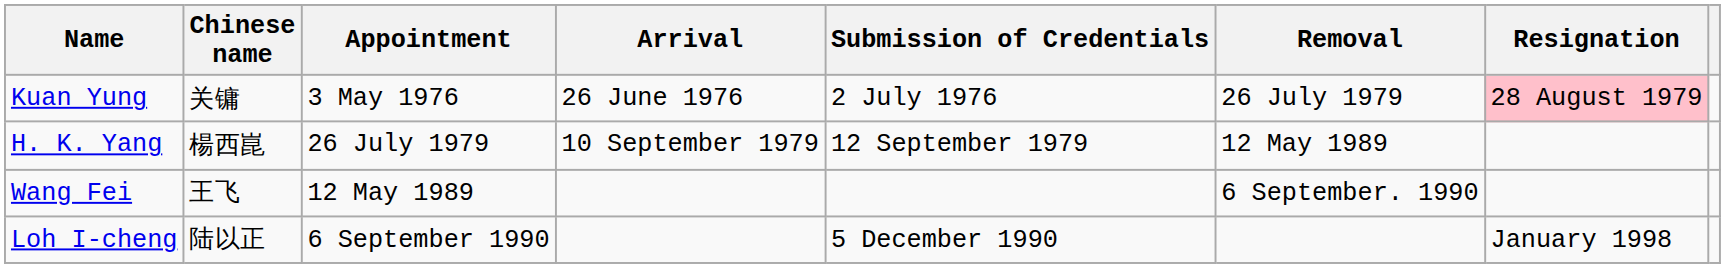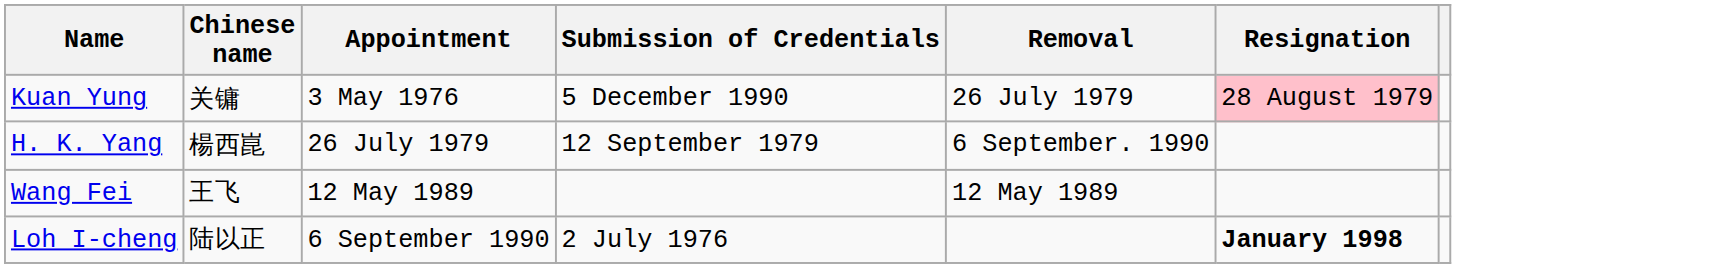- column: Arrival | 26 June 1976 | 10 September 1979
Kuan Yung | Submission of Credentials: 2 July 1976 -> 5 December 1990
H. K. Yang | Removal: 12 May 1989 -> 6 September. 1990
Wang Fei | Removal: 6 September. 1990 -> 12 May 1989
Loh I-cheng | Submission of Credentials: 5 December 1990 -> 2 July 1976
Loh I-cheng | Resignation: normal -> bold
